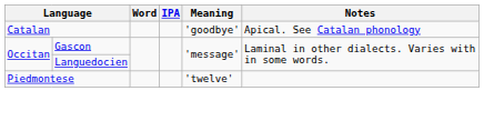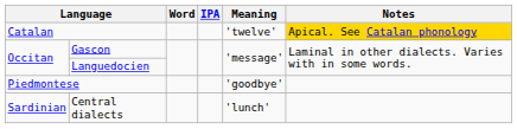Catalan | Meaning: 'goodbye' -> 'twelve'
Catalan | Notes: no background -> gold background
Piedmontese | Meaning: 'twelve' -> 'goodbye'
+ row: Sardinian | Central dialects | 'lunch'
